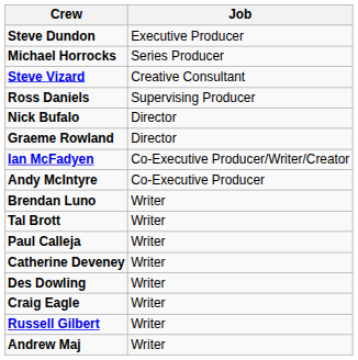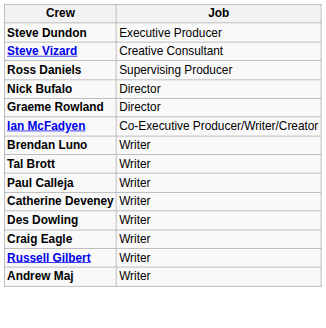- row: Michael Horrocks | Series Producer
- row: Andy McIntyre | Co-Executive Producer
